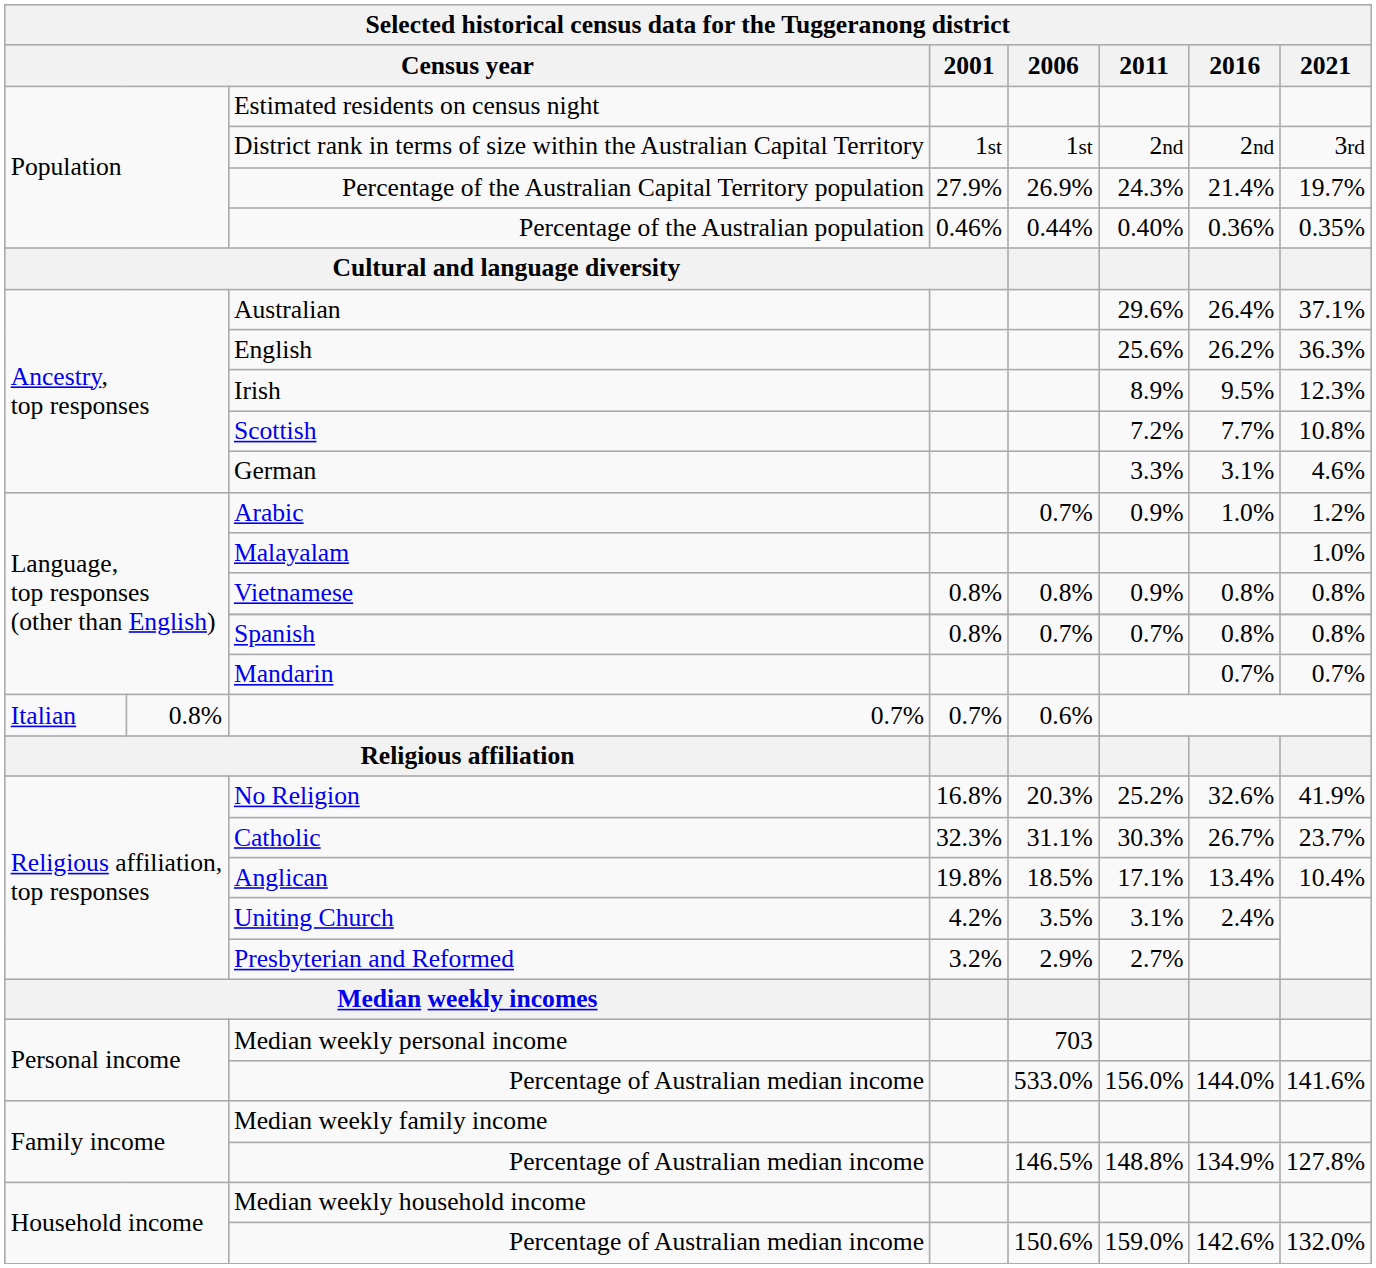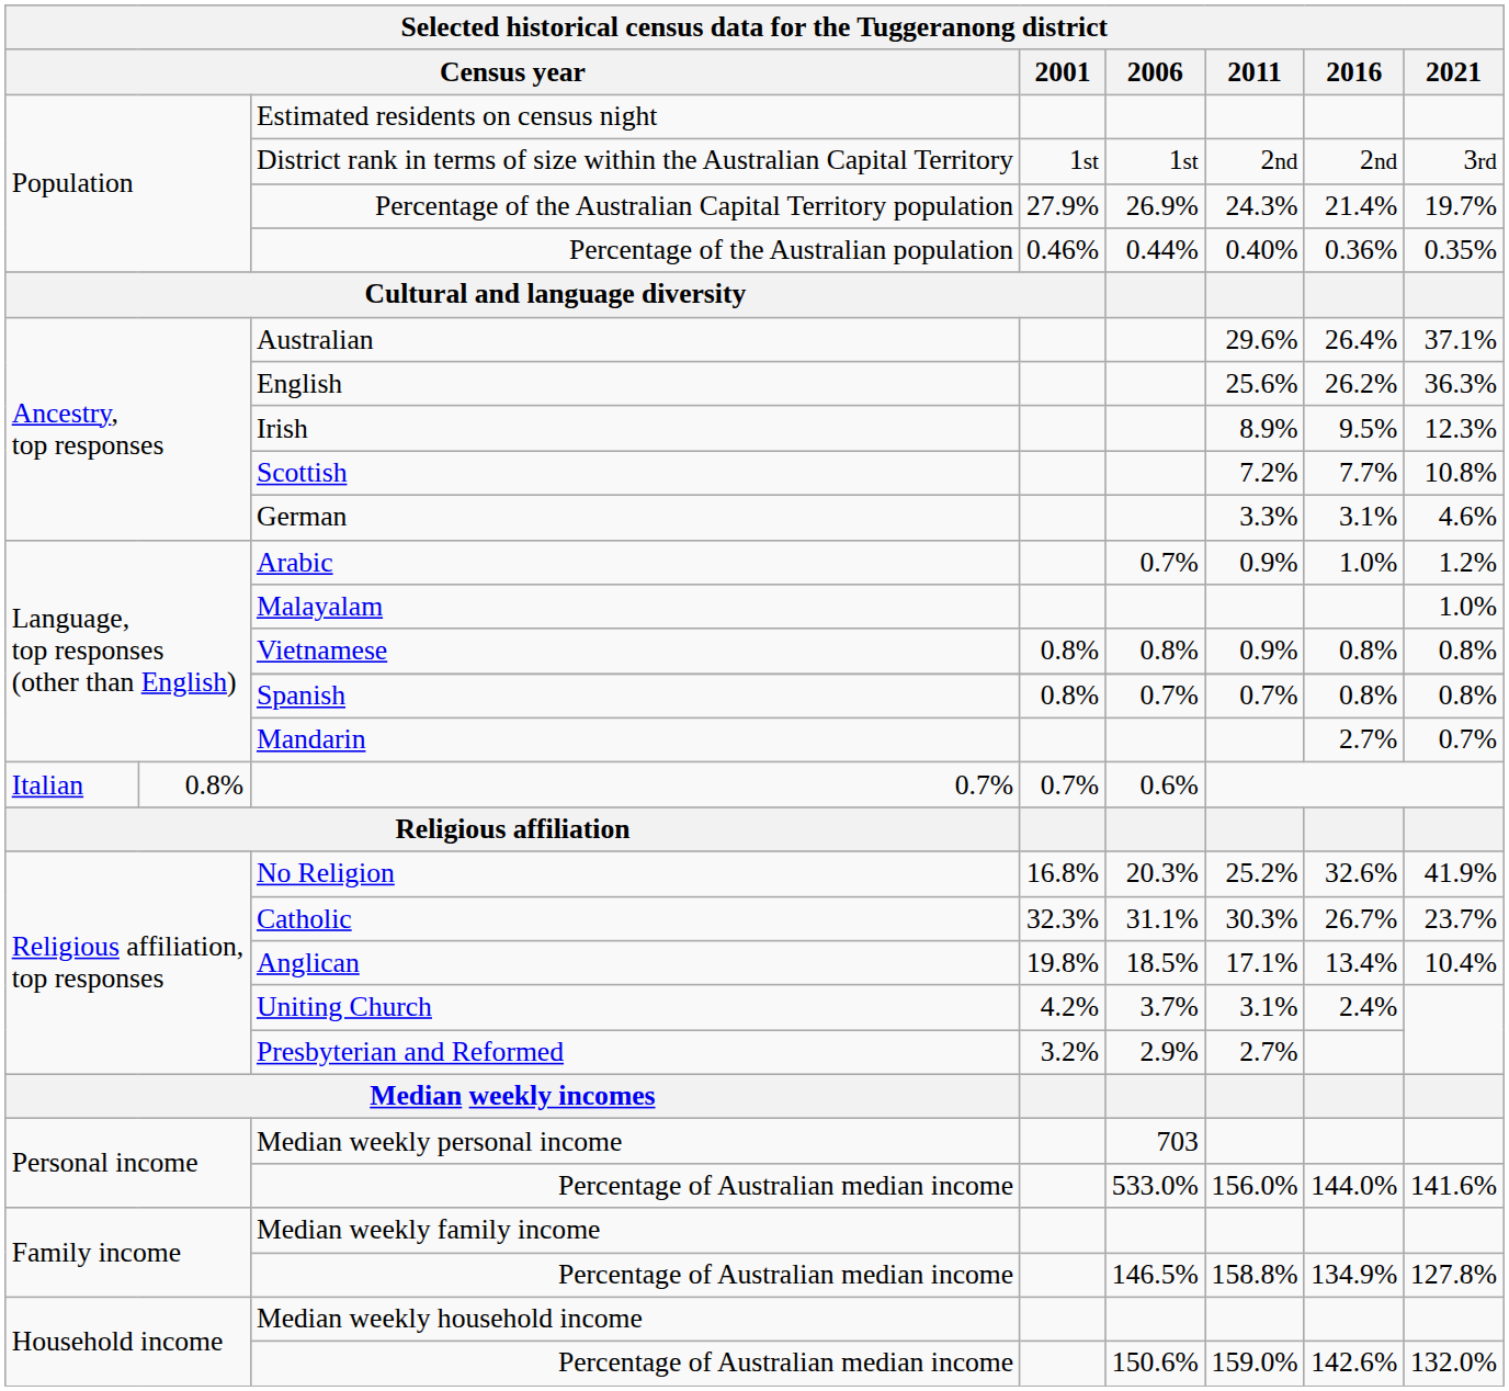Mandarin | 2016: 0.7% -> 2.7%
Uniting Church | 2006: 3.5% -> 3.7%
Family income / Percentage of Australian median income | 2011: 148.8% -> 158.8%
